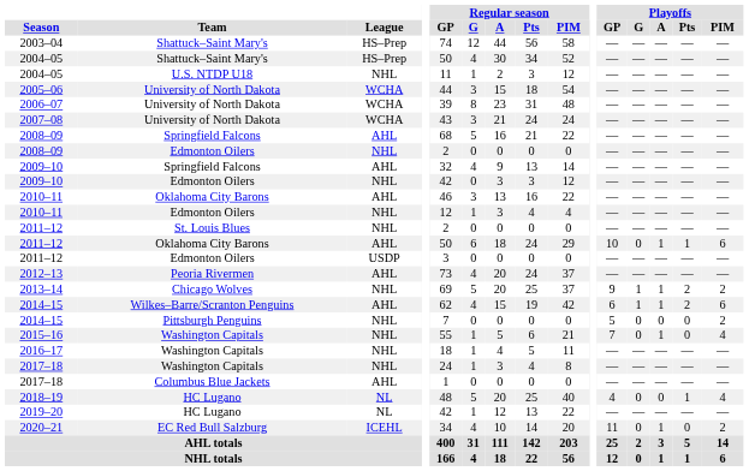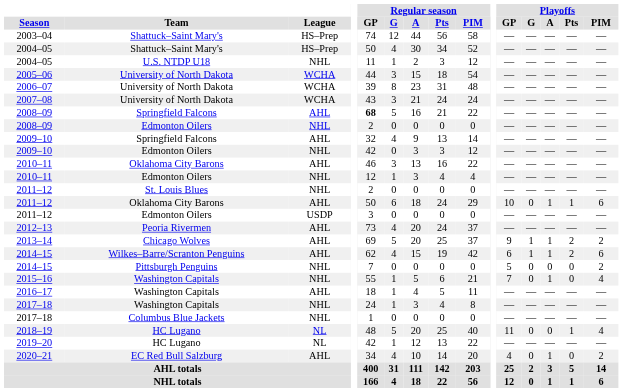2008–09 / Springfield Falcons | Regular season / GP: normal -> bold
2013–14 | League: NHL -> AHL
2016–17 | League: NHL -> AHL
2017–18 / Columbus Blue Jackets | League: AHL -> NHL
2018–19 | Playoffs / GP: 4 -> 11
2020–21 | League: ICEHL -> AHL
2020–21 | Playoffs / GP: 11 -> 4
